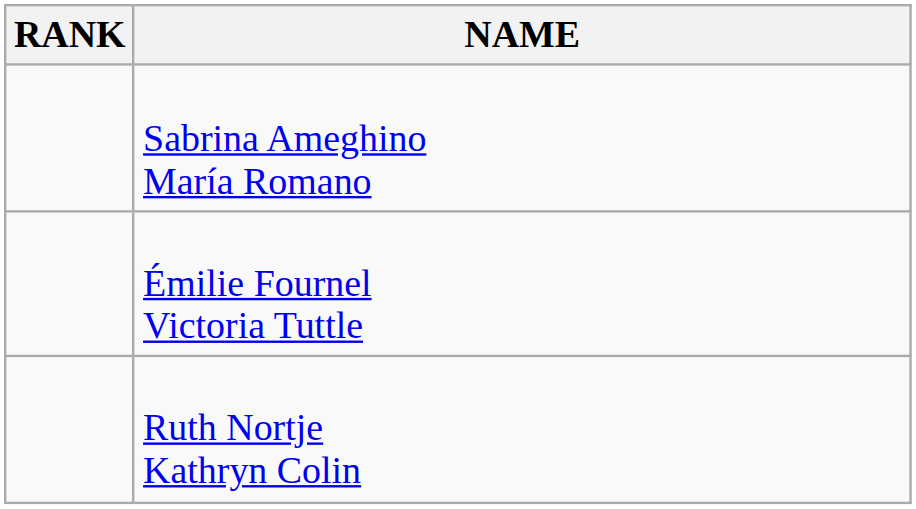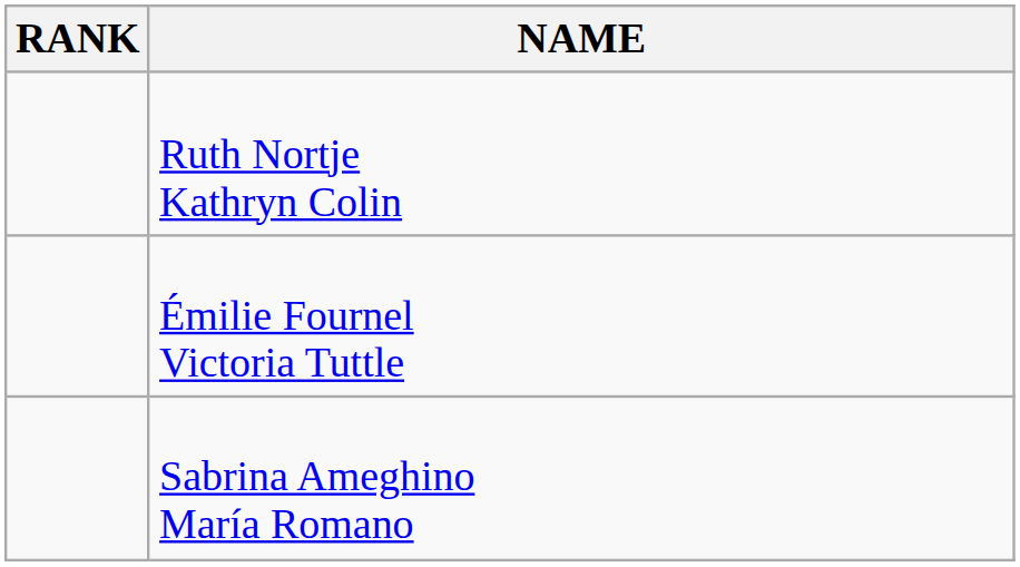rows swapped: Ruth Nortje Kathryn Colin <-> Sabrina Ameghino María Romano
